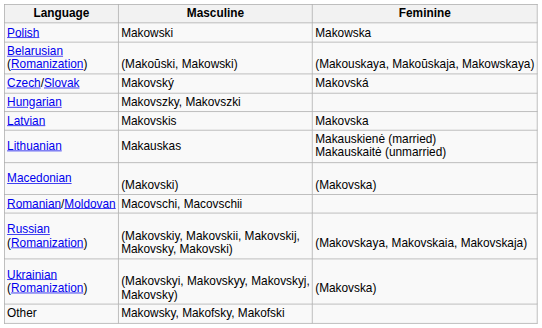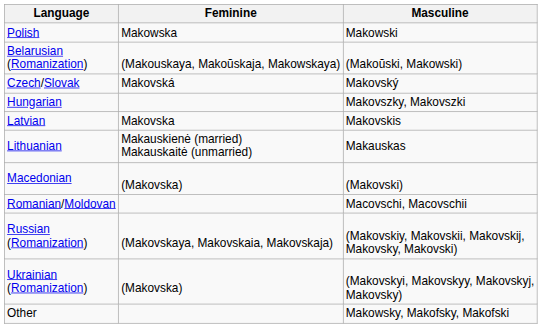columns swapped: Masculine <-> Feminine
